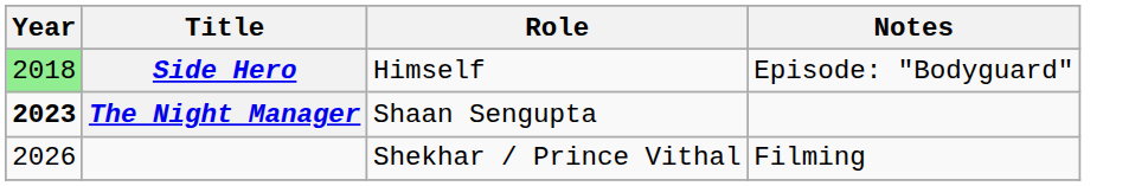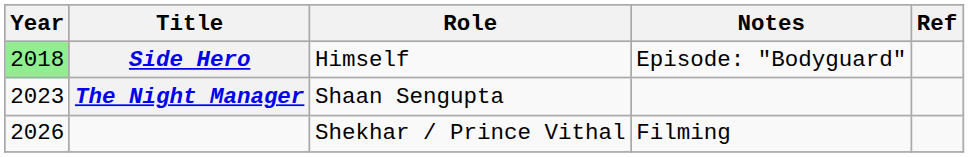+ column: Ref
The Night Manager | Year: bold -> normal
